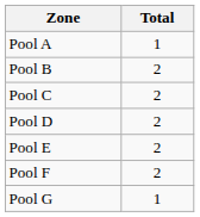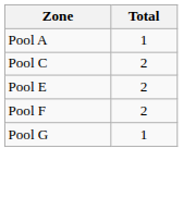- row: Pool B | 2
- row: Pool D | 2
